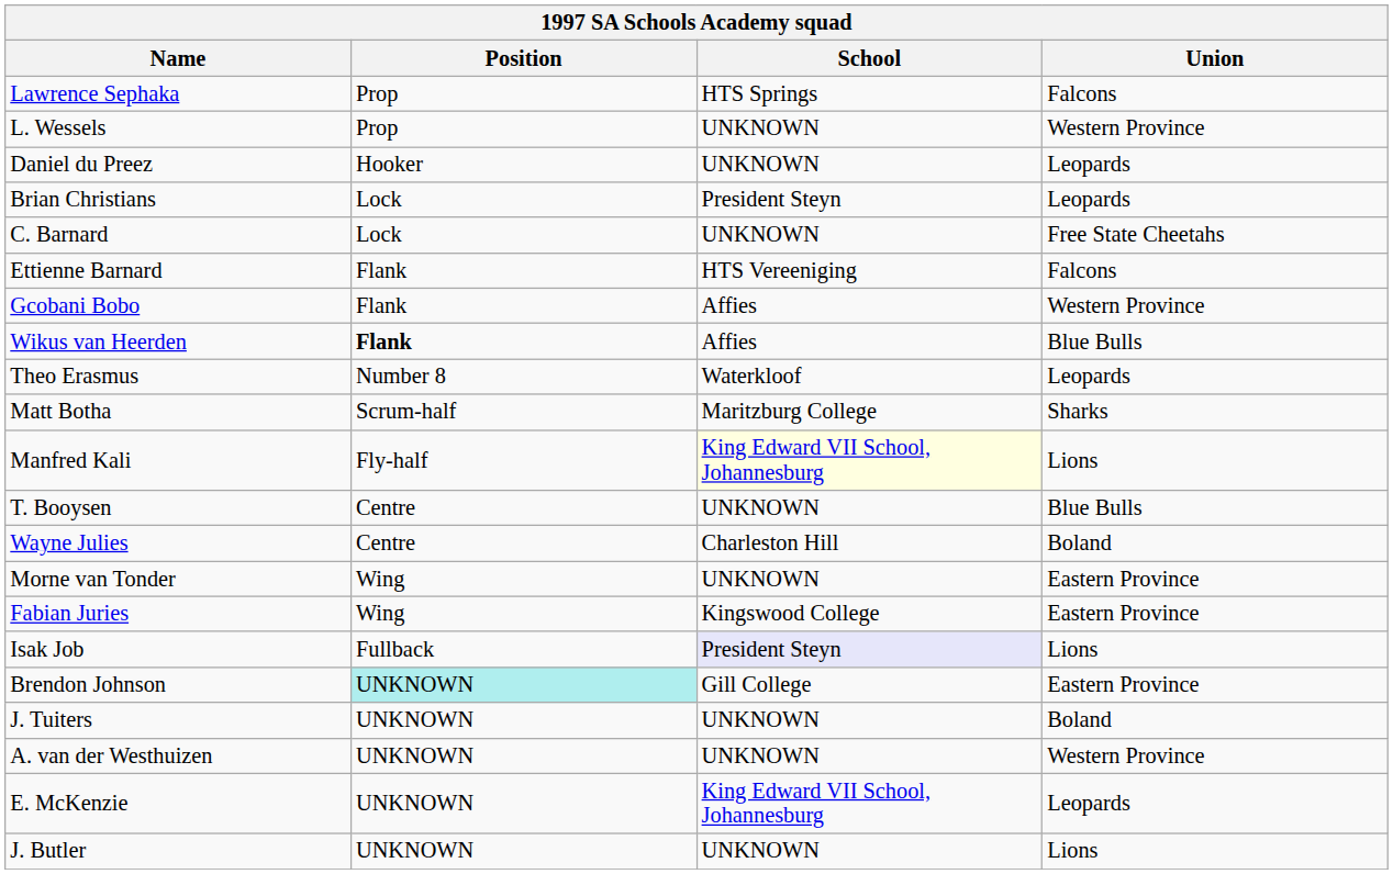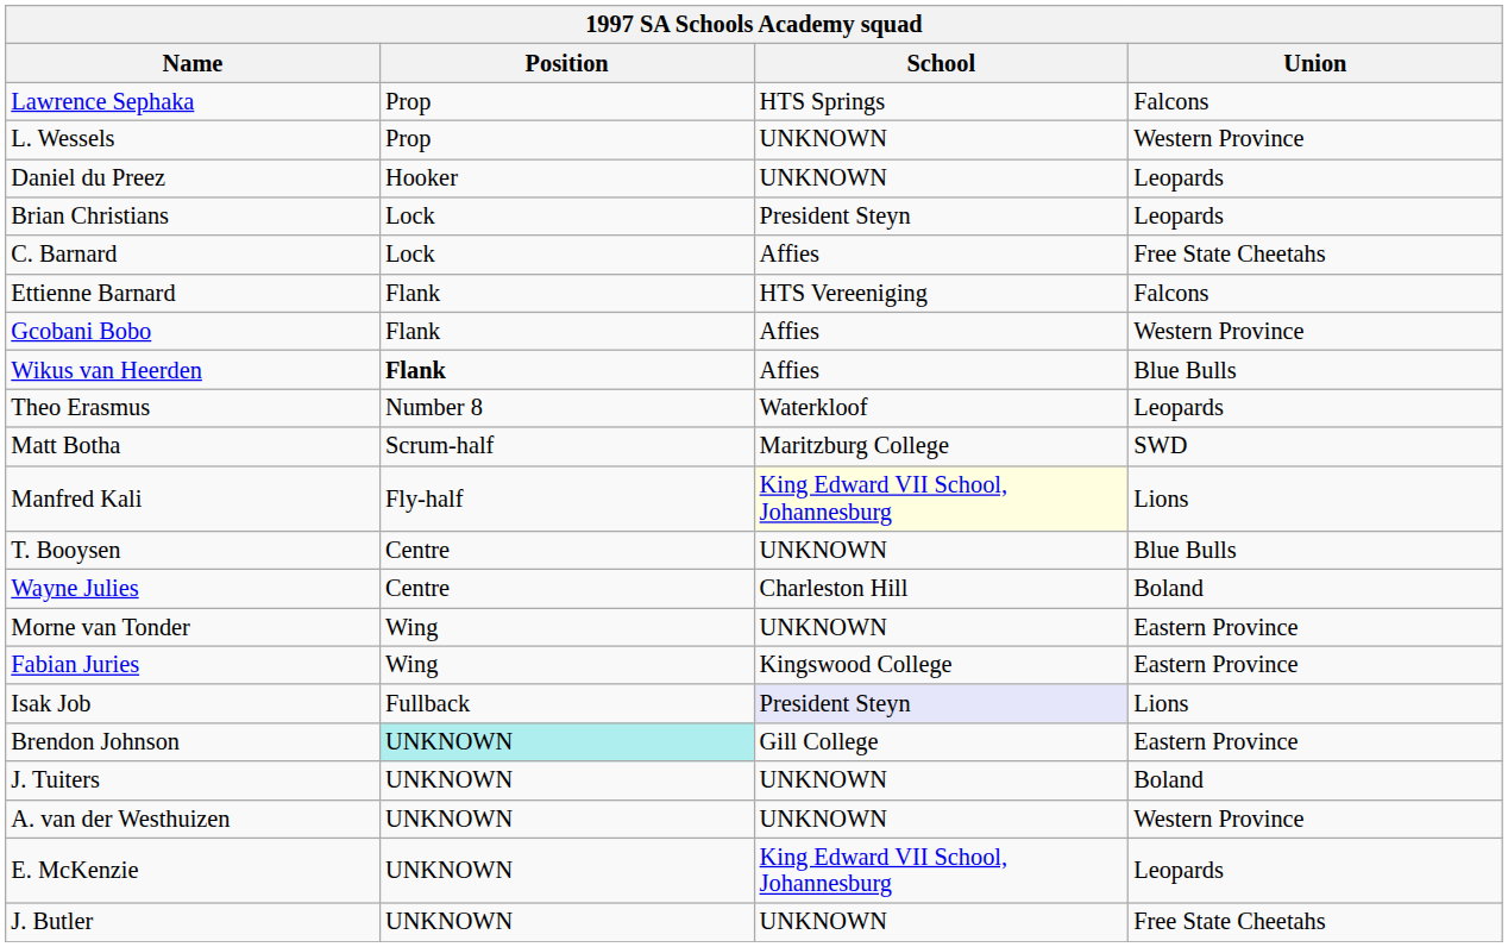C. Barnard | School: UNKNOWN -> Affies
Matt Botha | Union: Sharks -> SWD
J. Butler | Union: Lions -> Free State Cheetahs
